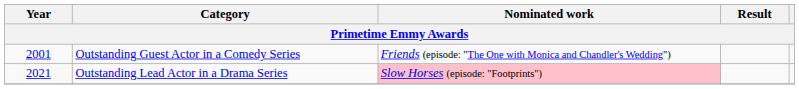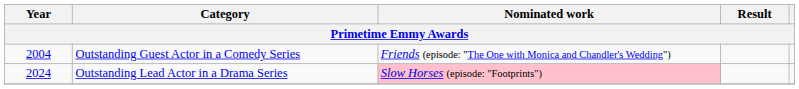Outstanding Guest Actor in a Comedy Series | Year: 2001 -> 2004
Outstanding Lead Actor in a Drama Series | Year: 2021 -> 2024
